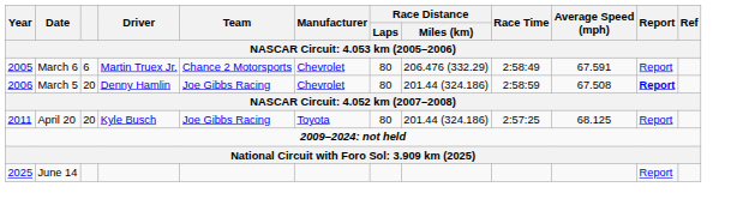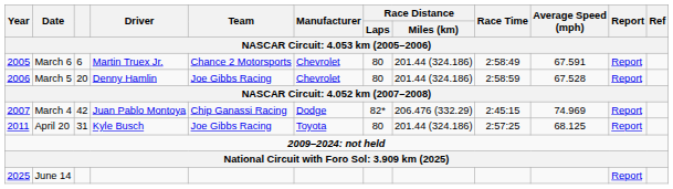March 6 | Race Distance / Miles (km): 206.476 (332.29) -> 201.44 (324.186)
March 5 | Average Speed (mph): 67.508 -> 67.528
March 5 | Report: bold -> normal
+ row: 2007 | March 4 | 42 | Juan Pablo Montoya | Chip Ganassi Racing | Dodge | 82* | 206.476 (332.29) | 2:45:15 | 74.969 | Report
April 20 | column 3: 20 -> 31
